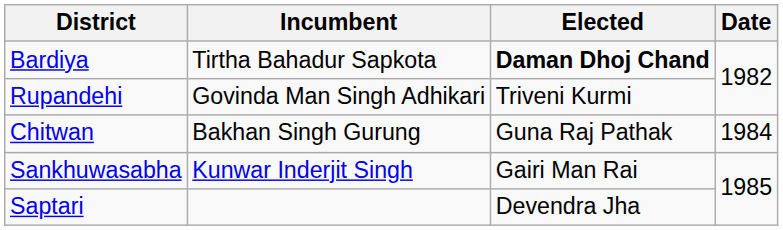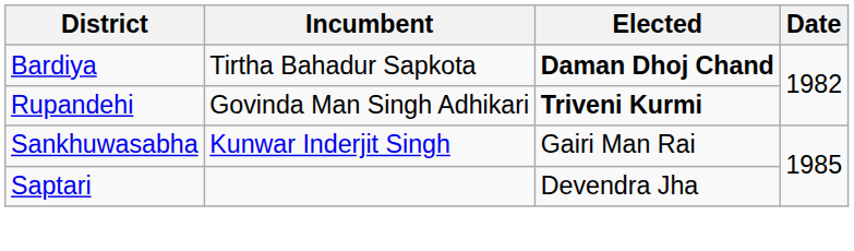Rupandehi | Elected: normal -> bold
- row: Chitwan | Bakhan Singh Gurung | Guna Raj Pathak | 1984
